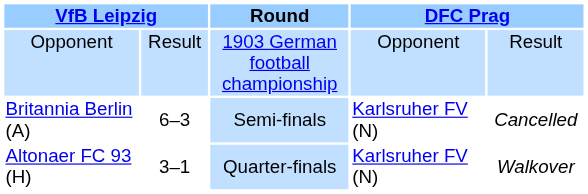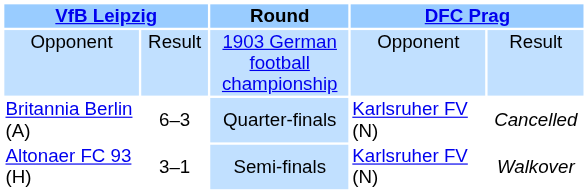Britannia Berlin (A) | Round: Semi-finals -> Quarter-finals
Altonaer FC 93 (H) | Round: Quarter-finals -> Semi-finals
